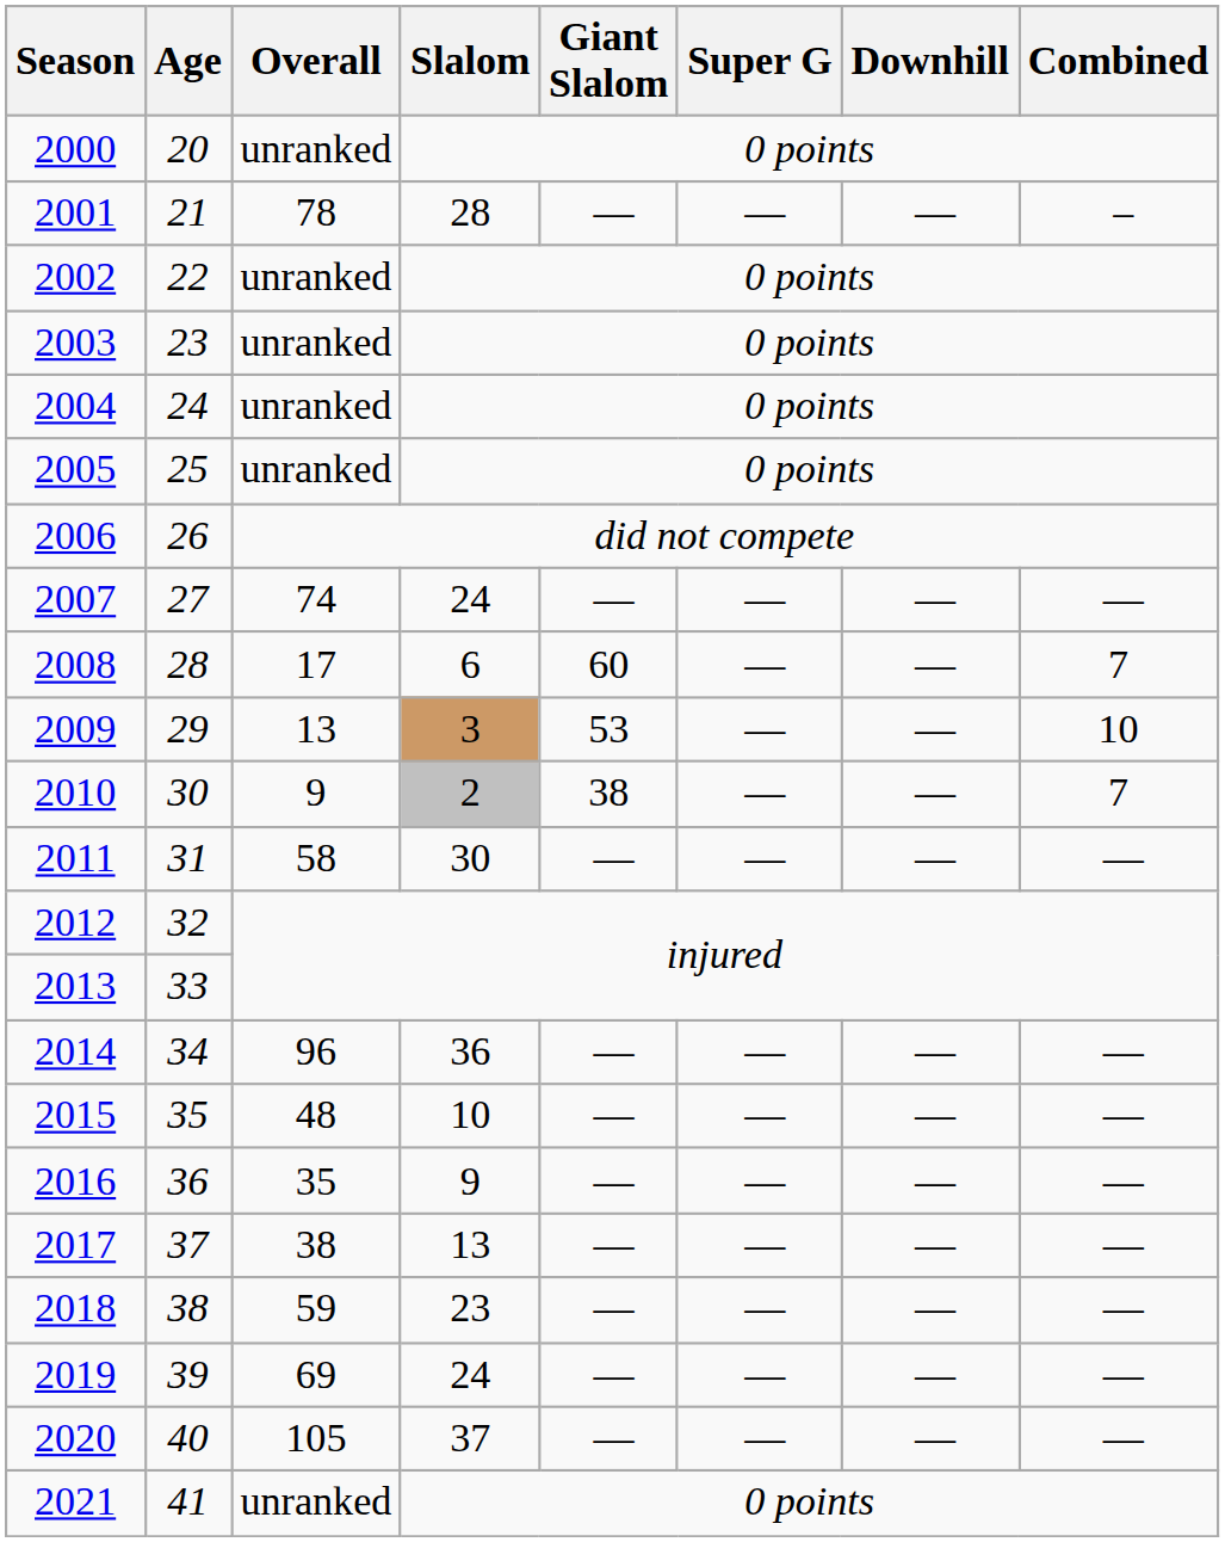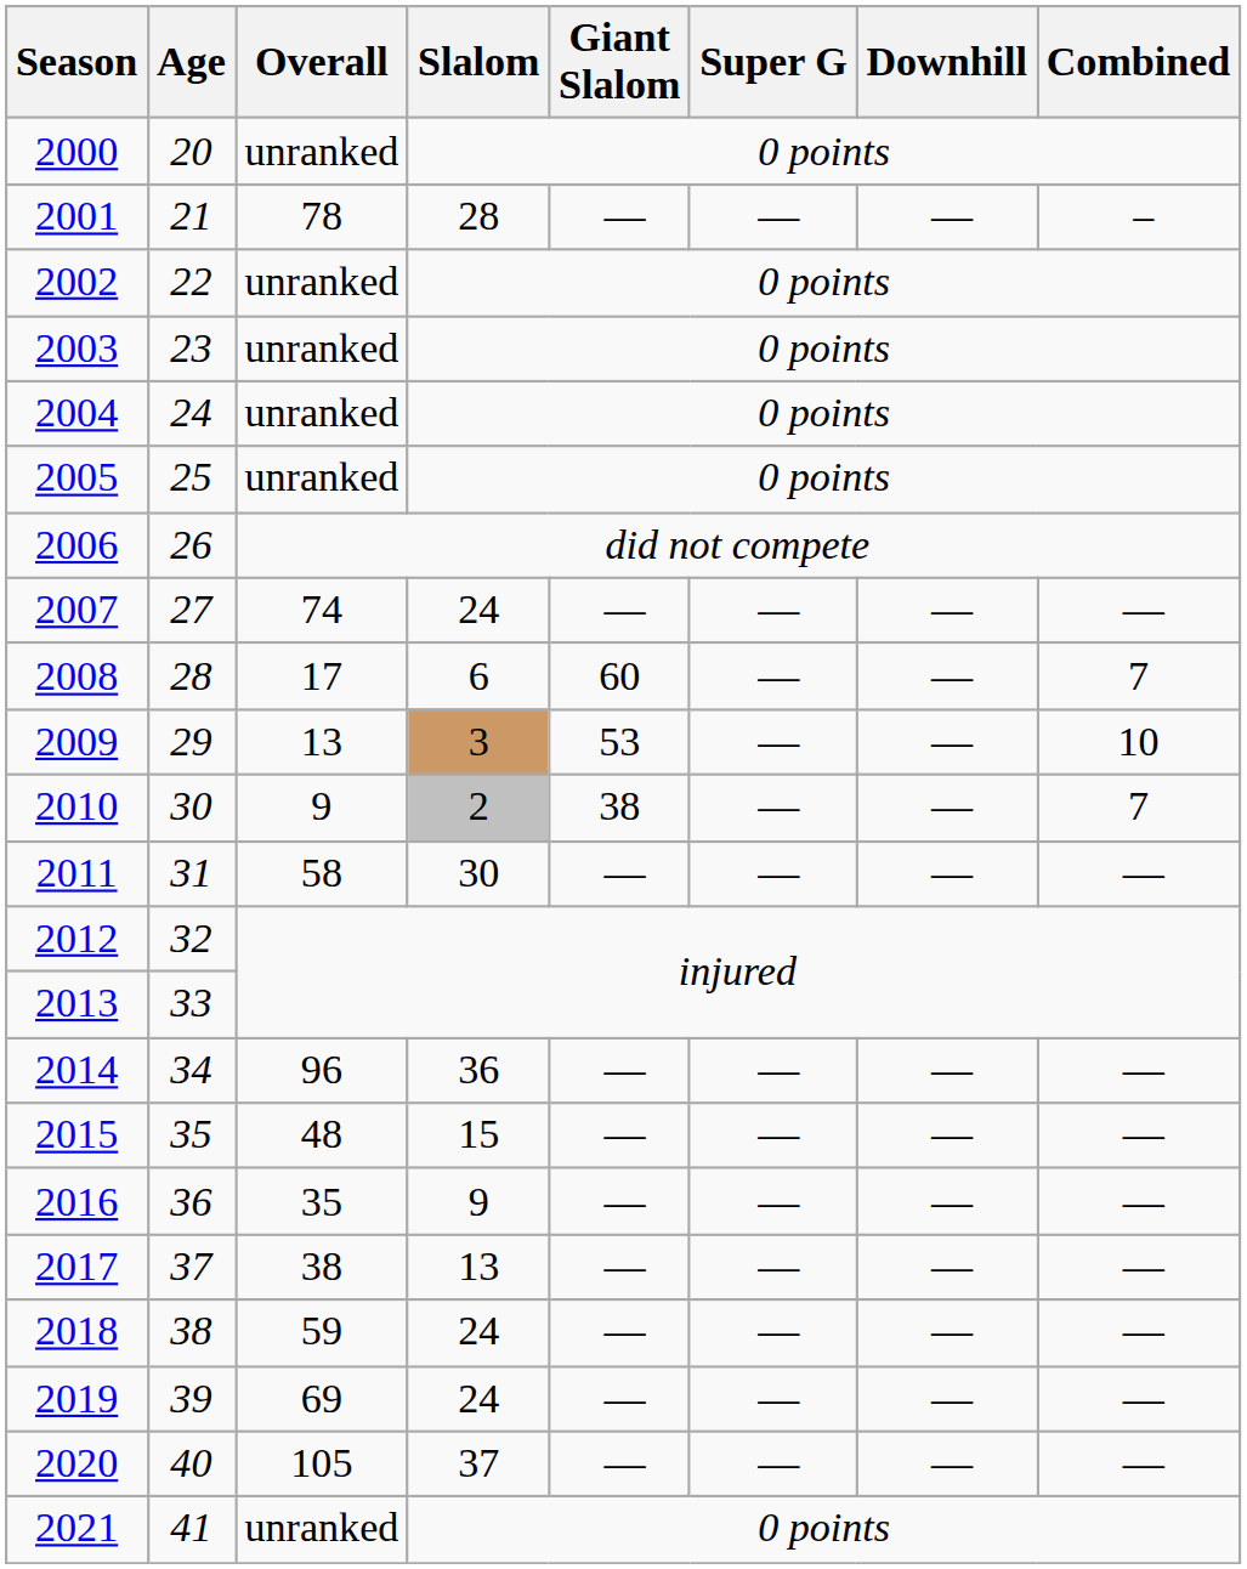2015 | Slalom: 10 -> 15
2018 | Slalom: 23 -> 24
